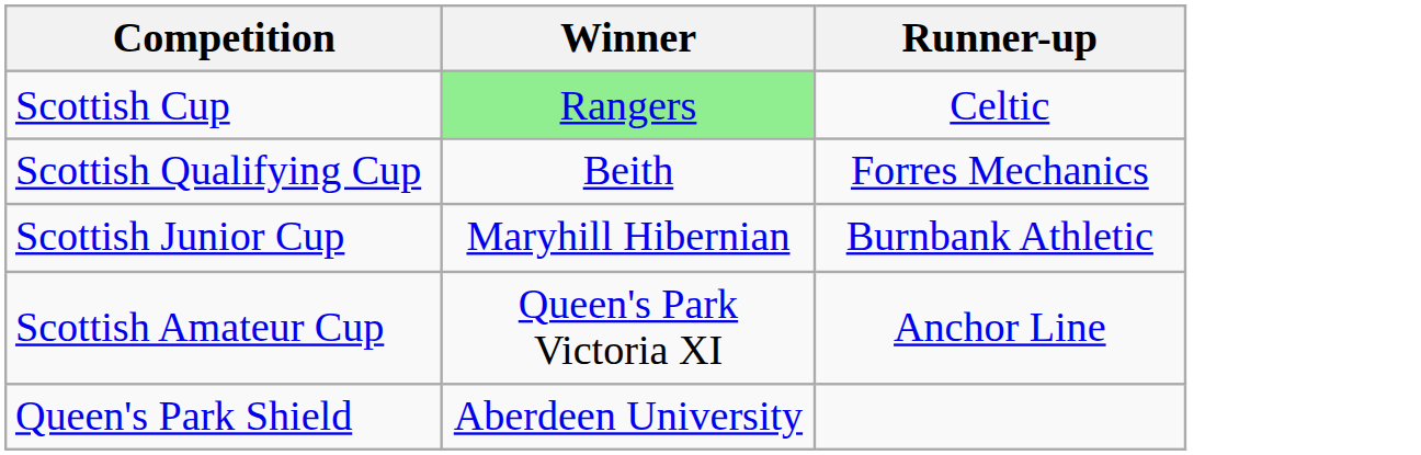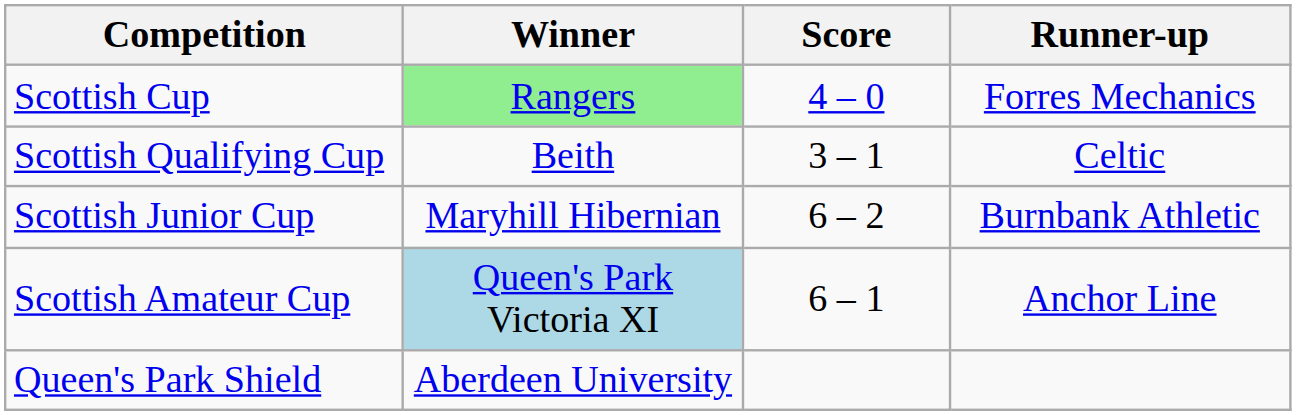+ column: Score | 4 – 0 | 3 – 1 | 6 – 2 | 6 – 1
Scottish Cup | Runner-up: Celtic -> Forres Mechanics
Scottish Qualifying Cup | Runner-up: Forres Mechanics -> Celtic
Scottish Amateur Cup | Winner: no background -> lightblue background
